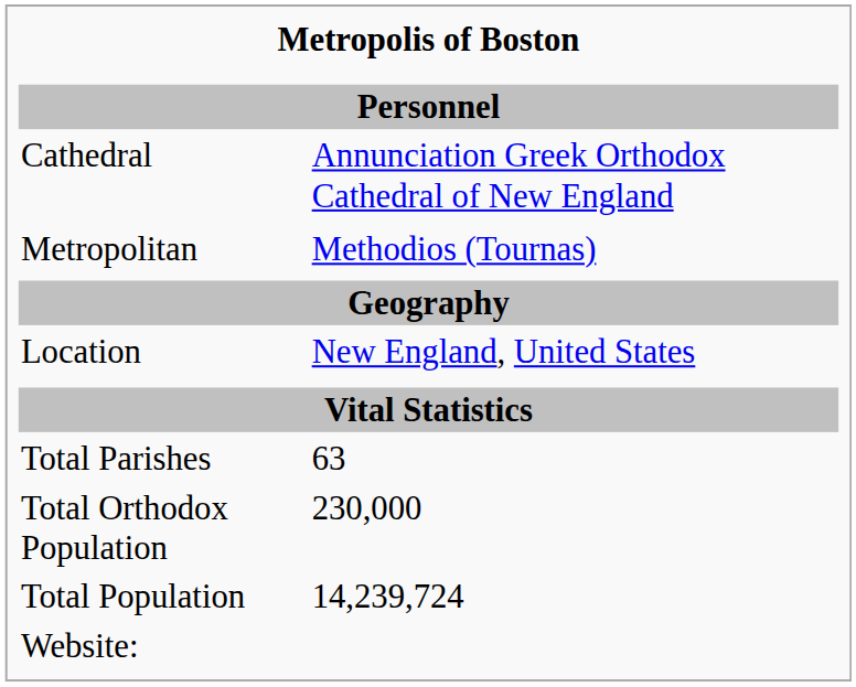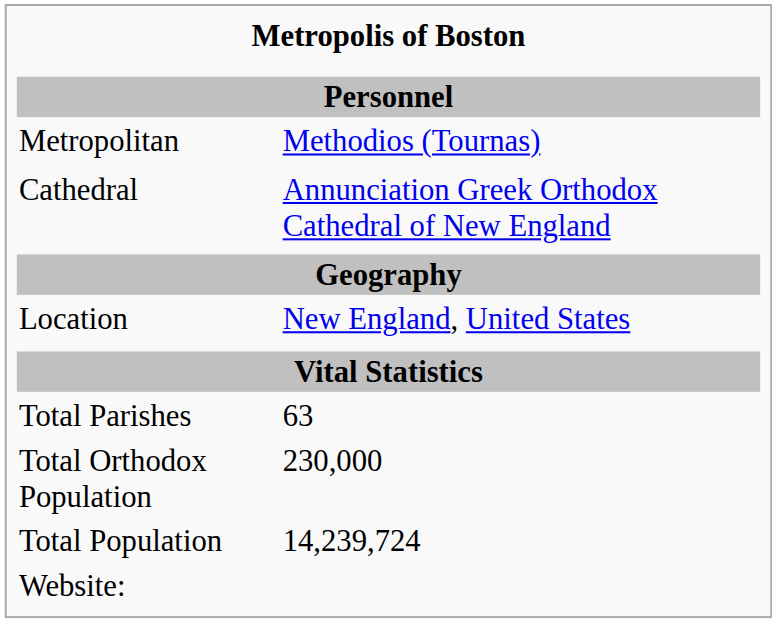rows swapped: Metropolitan <-> Cathedral
